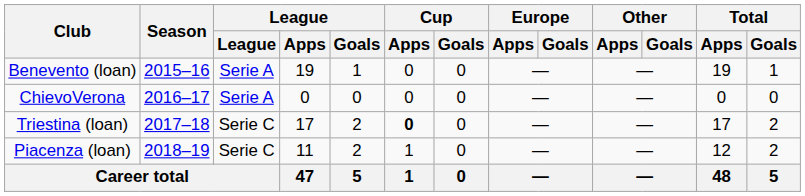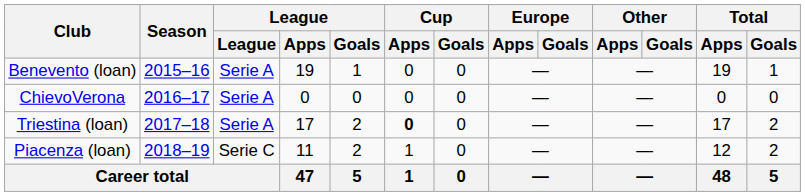Triestina (loan) | League: Serie C -> Serie A
